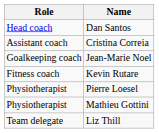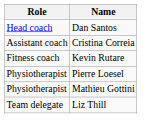- row: Goalkeeping coach | Jean-Marie Noel
